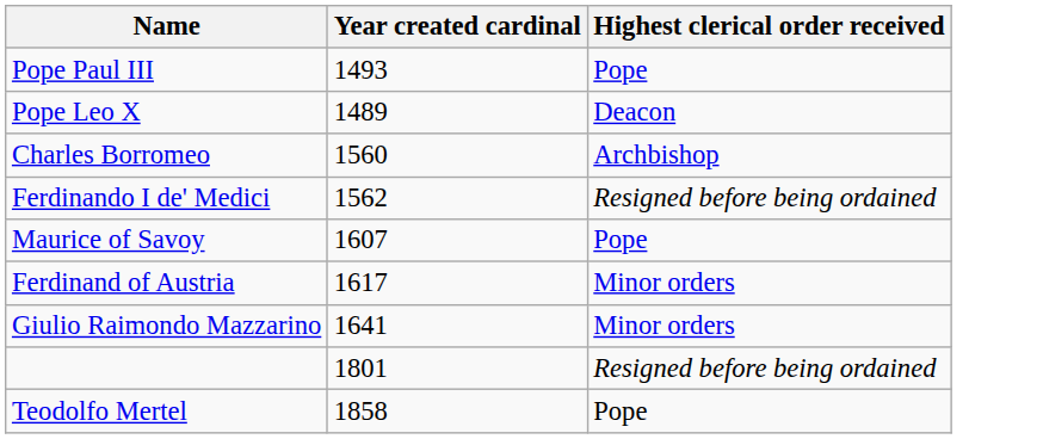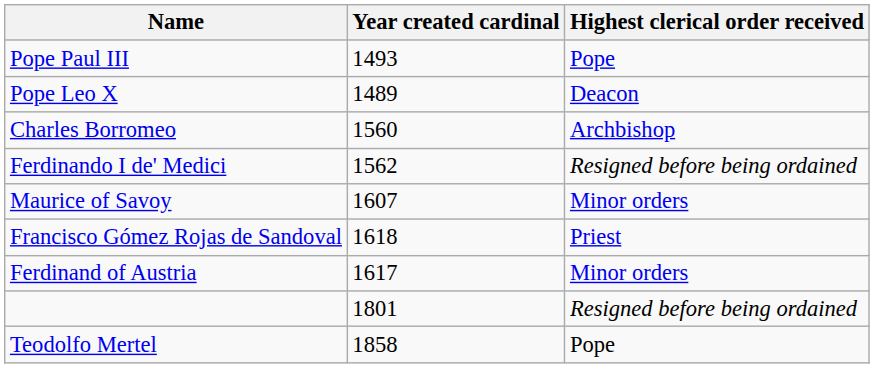Maurice of Savoy | Highest clerical order received: Pope -> Minor orders
+ row: Francisco Gómez Rojas de Sandoval | 1618 | Priest
- row: Giulio Raimondo Mazzarino | 1641 | Minor orders
